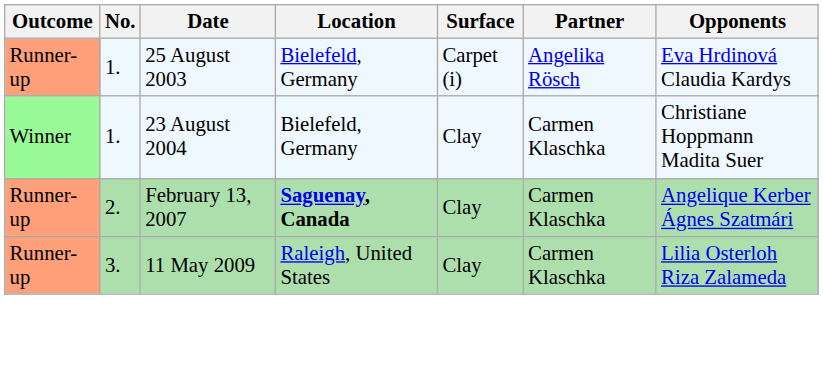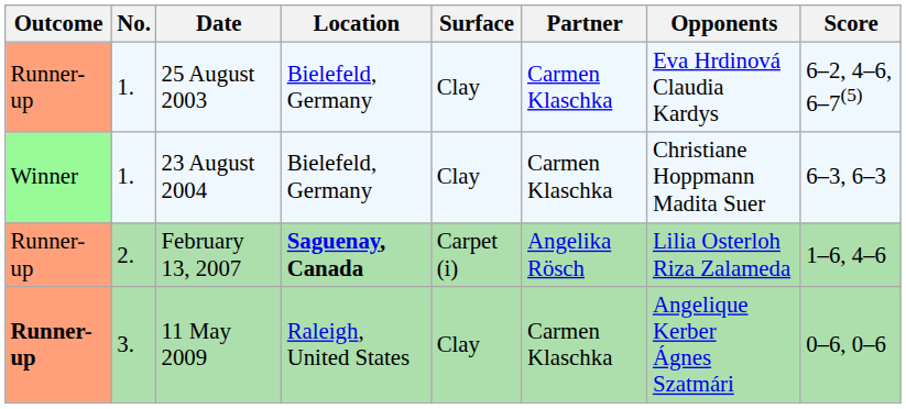+ column: Score | 6–2, 4–6, 6–7(5) | 6–3, 6–3 | 1–6, 4–6 | 0–6, 0–6
25 August 2003 | Surface: Carpet (i) -> Clay
25 August 2003 | Partner: Angelika Rösch -> Carmen Klaschka
February 13, 2007 | Surface: Clay -> Carpet (i)
February 13, 2007 | Partner: Carmen Klaschka -> Angelika Rösch
February 13, 2007 | Opponents: Angelique Kerber Ágnes Szatmári -> Lilia Osterloh Riza Zalameda
11 May 2009 | Outcome: normal -> bold
11 May 2009 | Opponents: Lilia Osterloh Riza Zalameda -> Angelique Kerber Ágnes Szatmári
